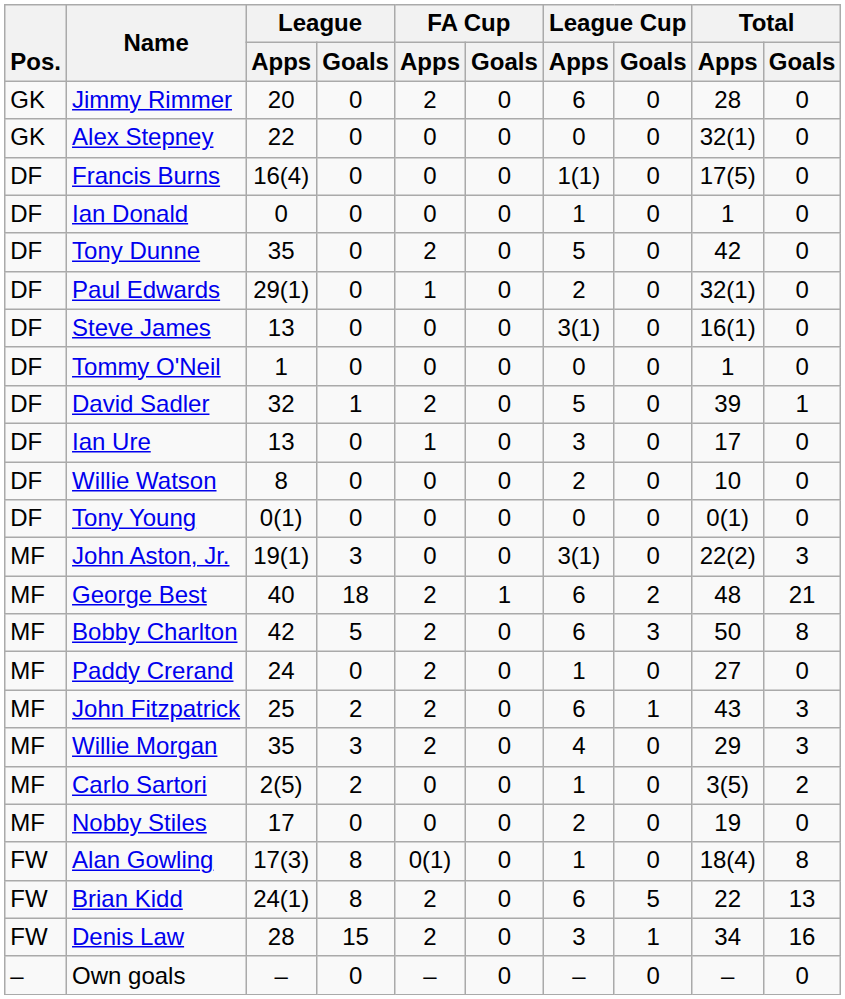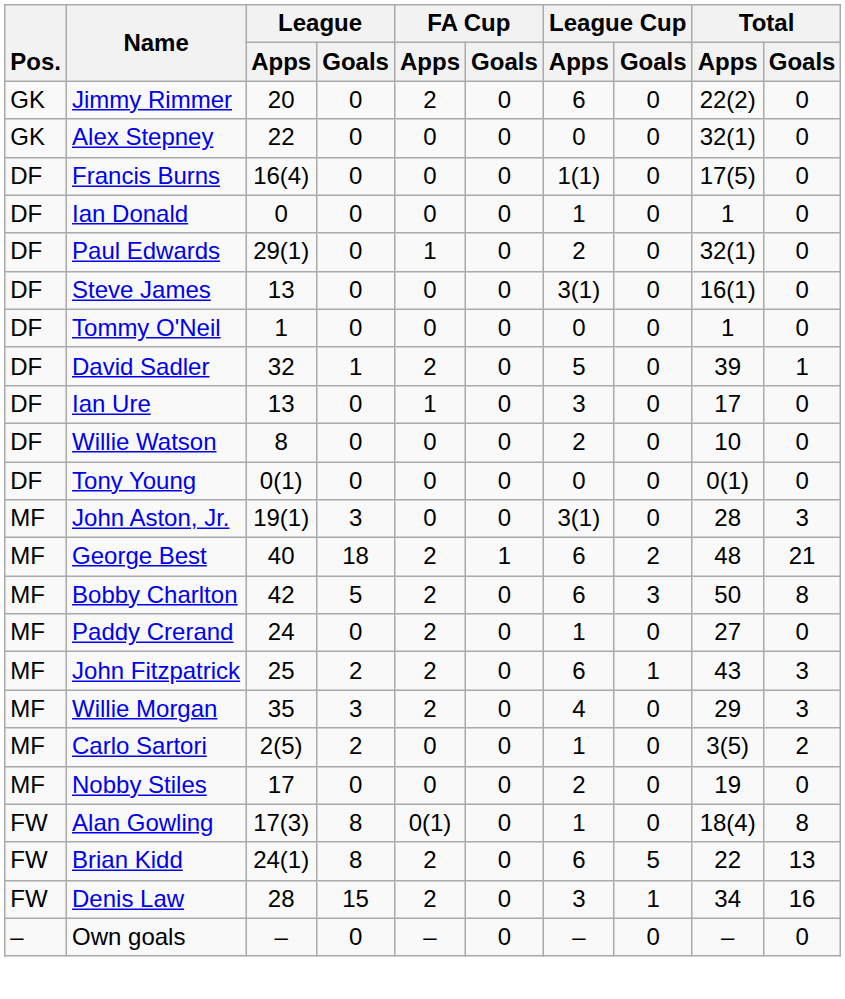Jimmy Rimmer | Total / Apps: 28 -> 22(2)
- row: DF | Tony Dunne | 35 | 0 | 2 | 0 | 5 | 0 | 42 | 0
John Aston, Jr. | Total / Apps: 22(2) -> 28
